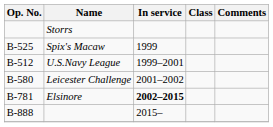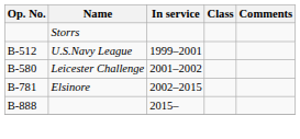- row: B-525 | Spix's Macaw | 1999
Elsinore | In service: bold -> normal
